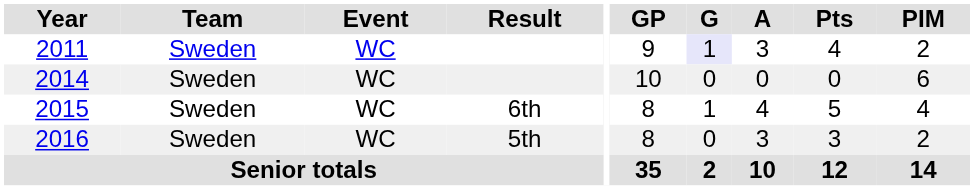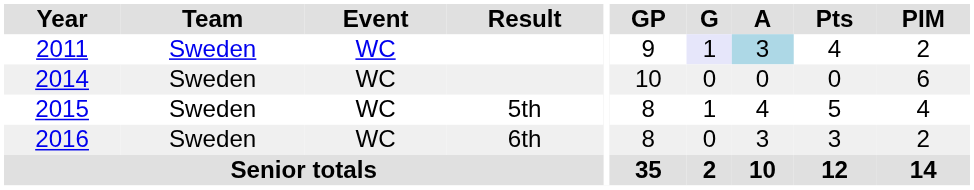2011 | A: no background -> lightblue background
2015 | Result: 6th -> 5th
2016 | Result: 5th -> 6th
